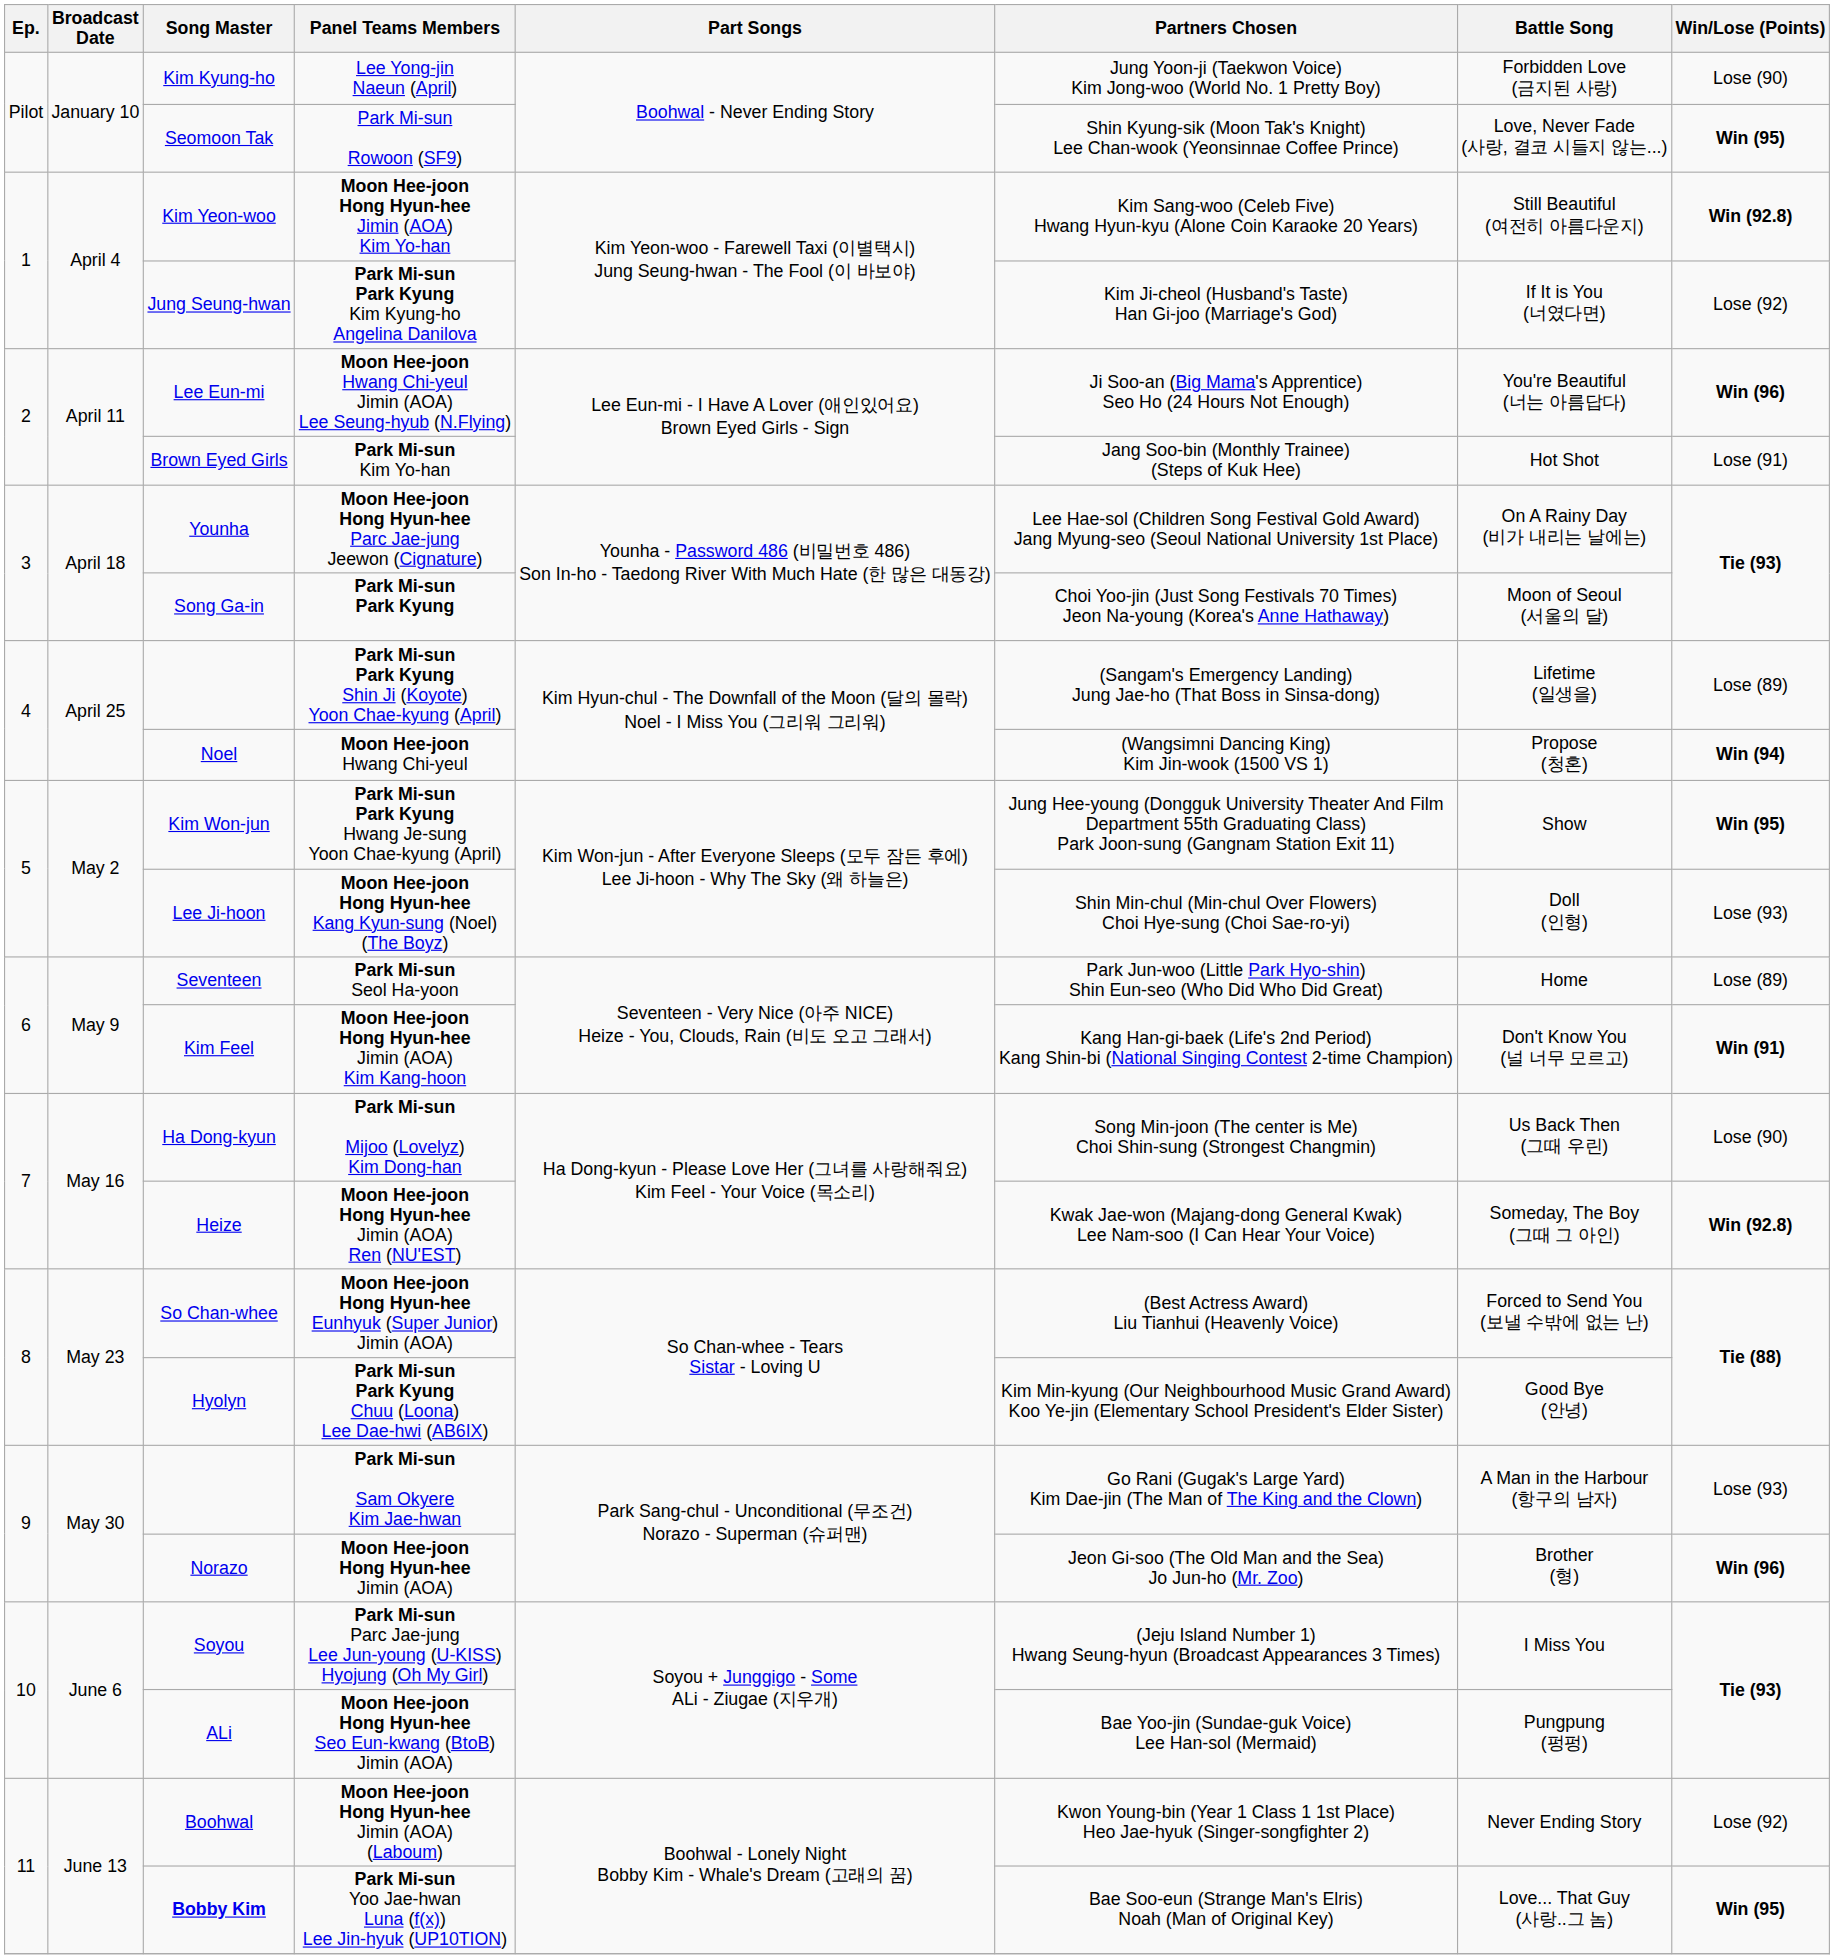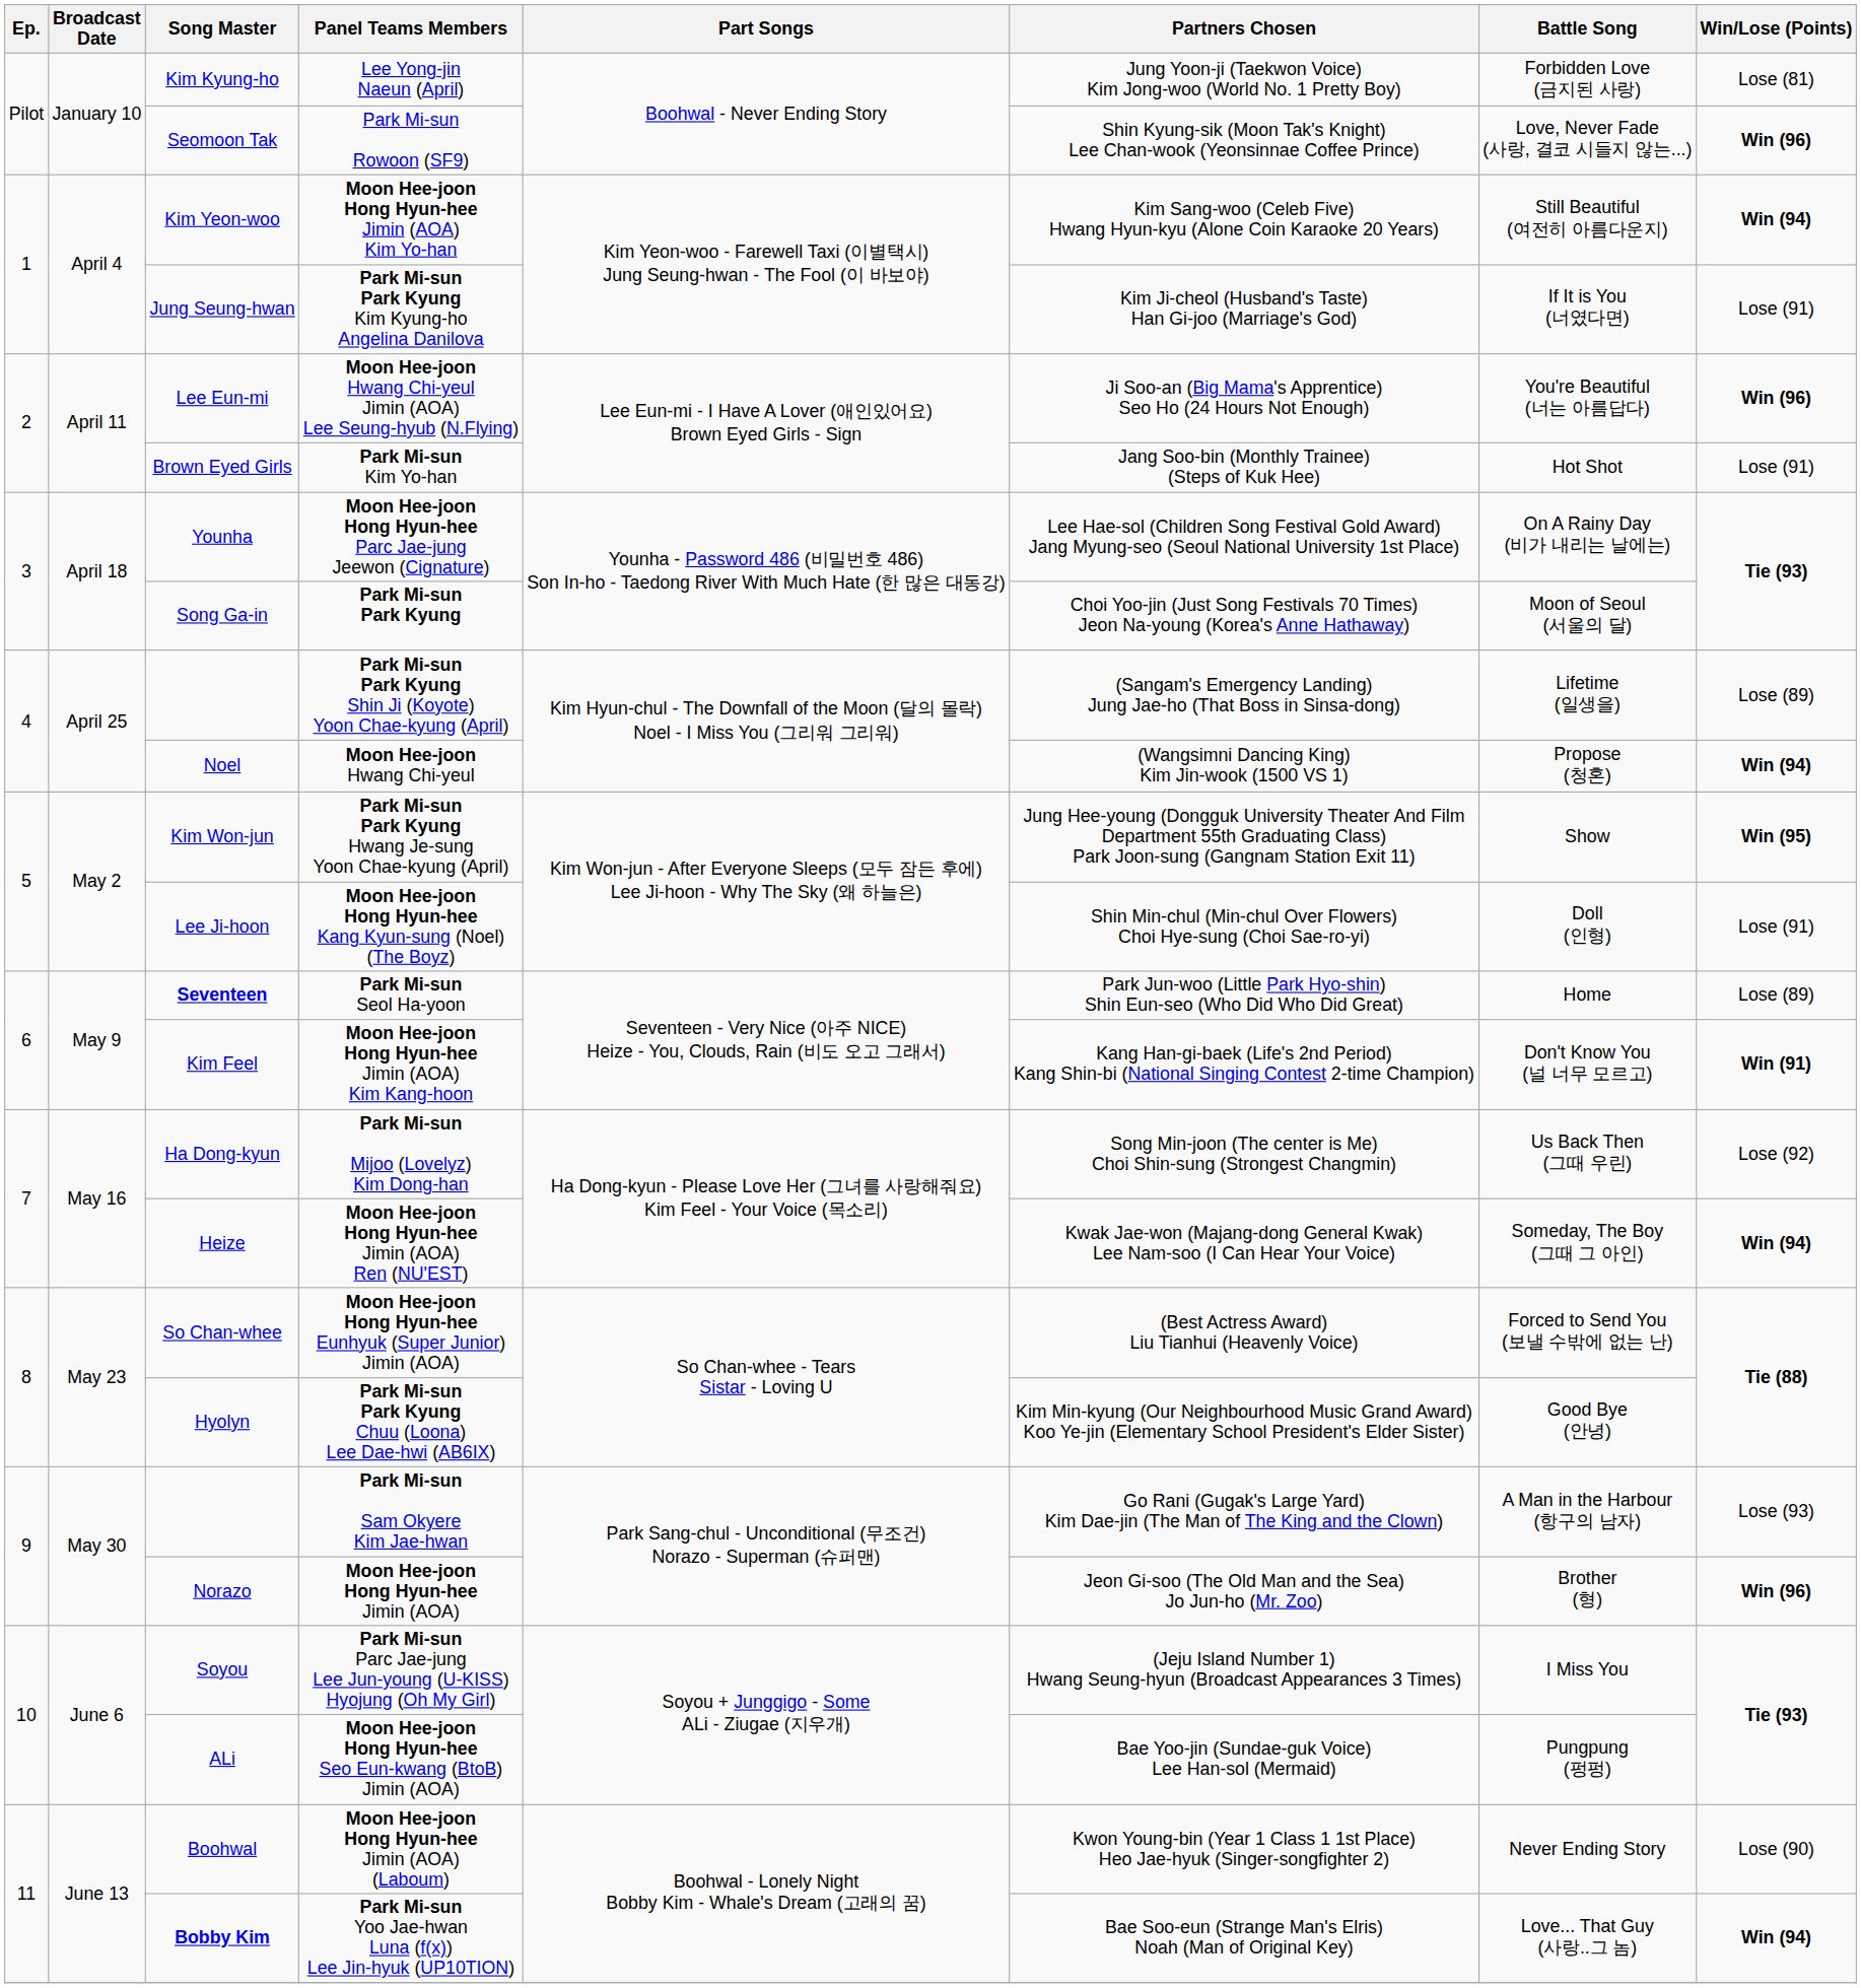Lee Yong-jin Naeun (April) | Win/Lose (Points): Lose (90) -> Lose (81)
Park Mi-sun Rowoon (SF9) | Win/Lose (Points): Win (95) -> Win (96)
Moon Hee-joon Hong Hyun-hee Jimin (AOA) Kim Yo-han | Win/Lose (Points): Win (92.8) -> Win (94)
Park Mi-sun Park Kyung Kim Kyung-ho Angelina Danilova | Win/Lose (Points): Lose (92) -> Lose (91)
Moon Hee-joon Hong Hyun-hee Kang Kyun-sung (Noel) (The Boyz) | Win/Lose (Points): Lose (93) -> Lose (91)
Park Mi-sun Seol Ha-yoon | Song Master: normal -> bold
Park Mi-sun Mijoo (Lovelyz) Kim Dong-han | Win/Lose (Points): Lose (90) -> Lose (92)
Moon Hee-joon Hong Hyun-hee Jimin (AOA) Ren (NU'EST) | Win/Lose (Points): Win (92.8) -> Win (94)
Moon Hee-joon Hong Hyun-hee Jimin (AOA) (Laboum) | Win/Lose (Points): Lose (92) -> Lose (90)
Park Mi-sun Yoo Jae-hwan Luna (f(x)) Lee Jin-hyuk (UP10TION) | Win/Lose (Points): Win (95) -> Win (94)
